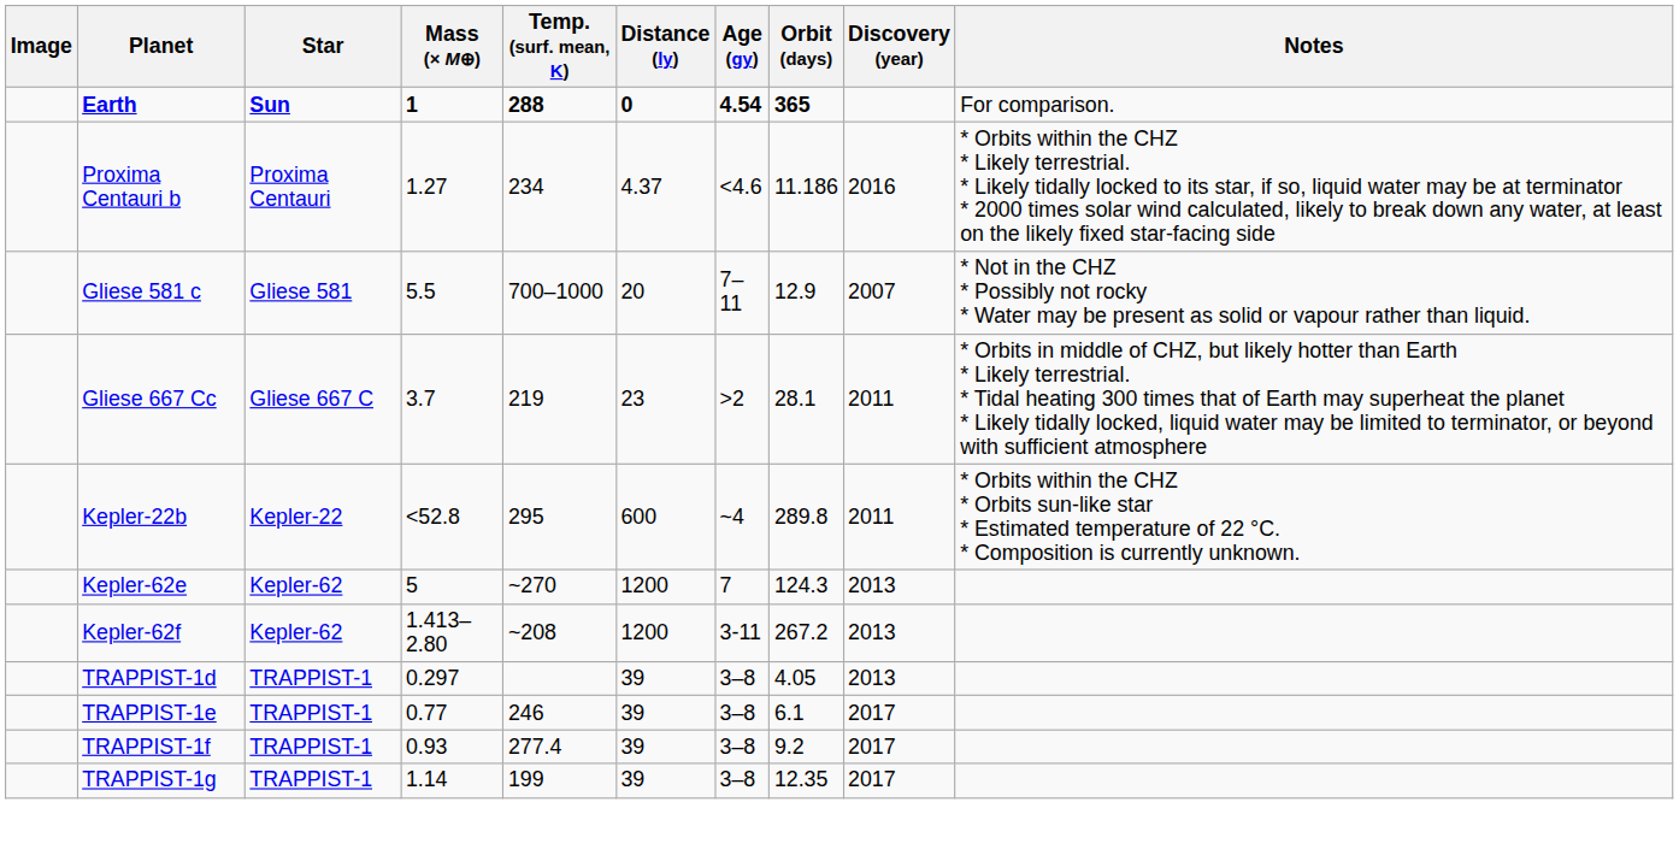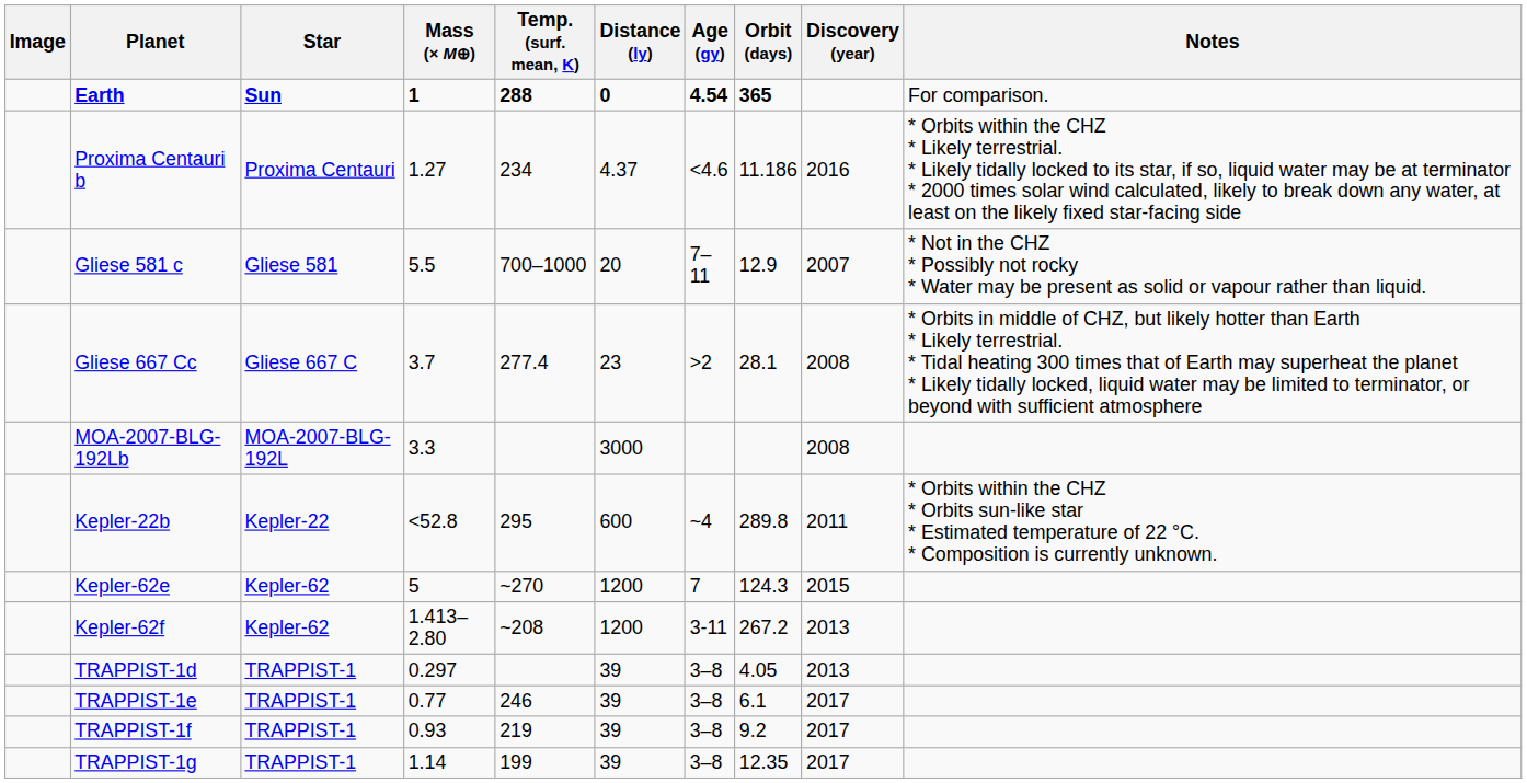Gliese 667 Cc | Temp. (surf. mean, K): 219 -> 277.4
Gliese 667 Cc | Discovery (year): 2011 -> 2008
+ row: MOA-2007-BLG-192Lb | MOA-2007-BLG-192L | 3.3 | 3000 | 2008
Kepler-62e | Discovery (year): 2013 -> 2015
TRAPPIST-1f | Temp. (surf. mean, K): 277.4 -> 219
